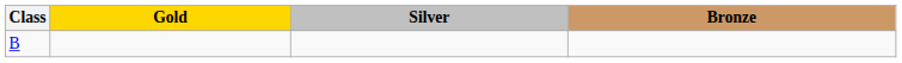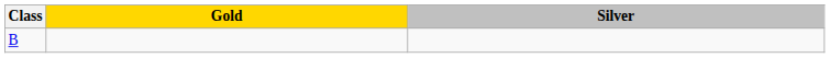- column: Bronze
